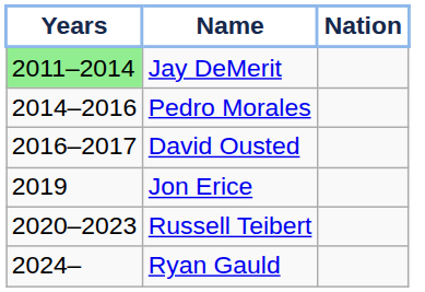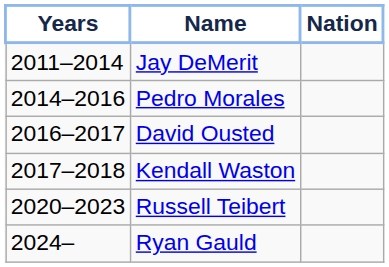Jay DeMerit | Years: lightgreen background -> no background
+ row: 2017–2018 | Kendall Waston
- row: 2019 | Jon Erice
